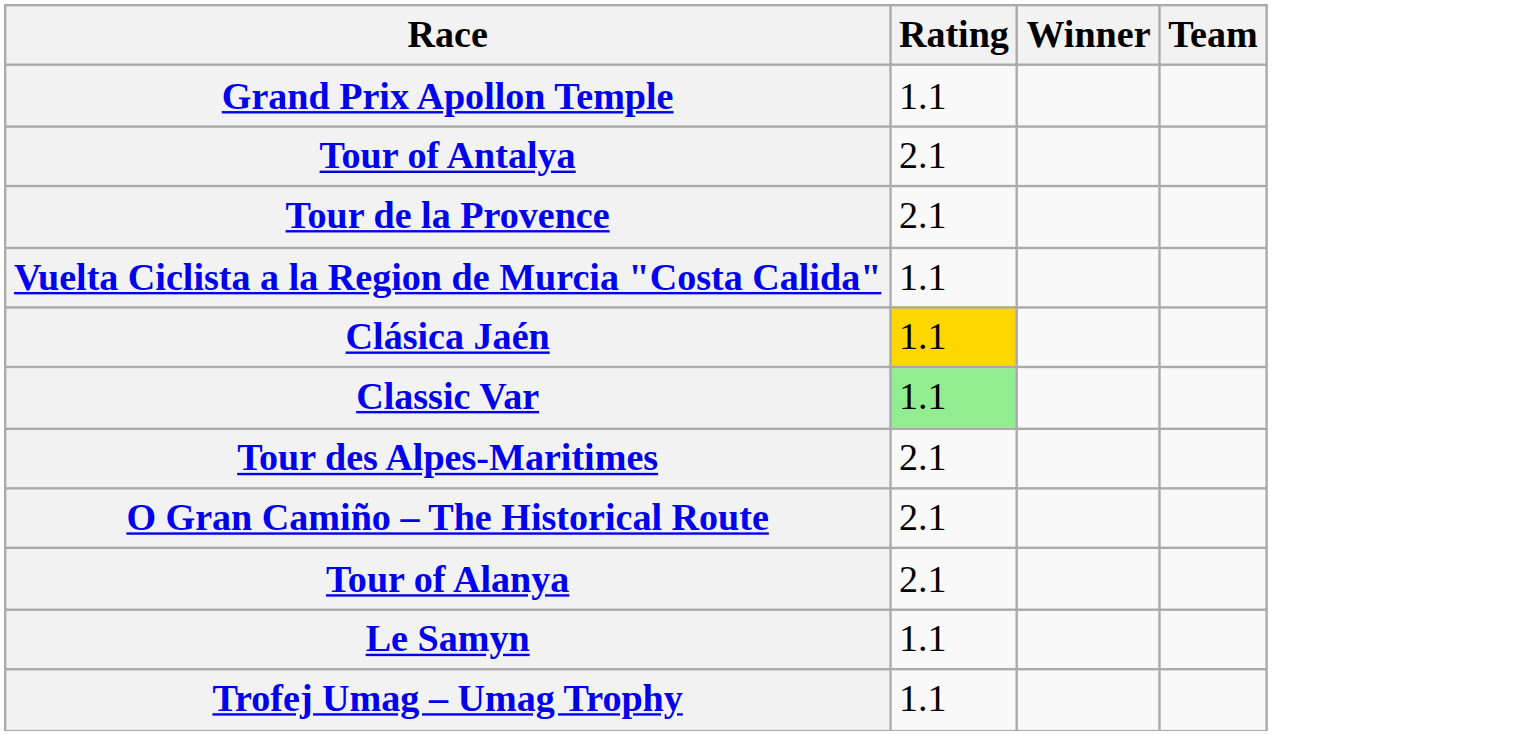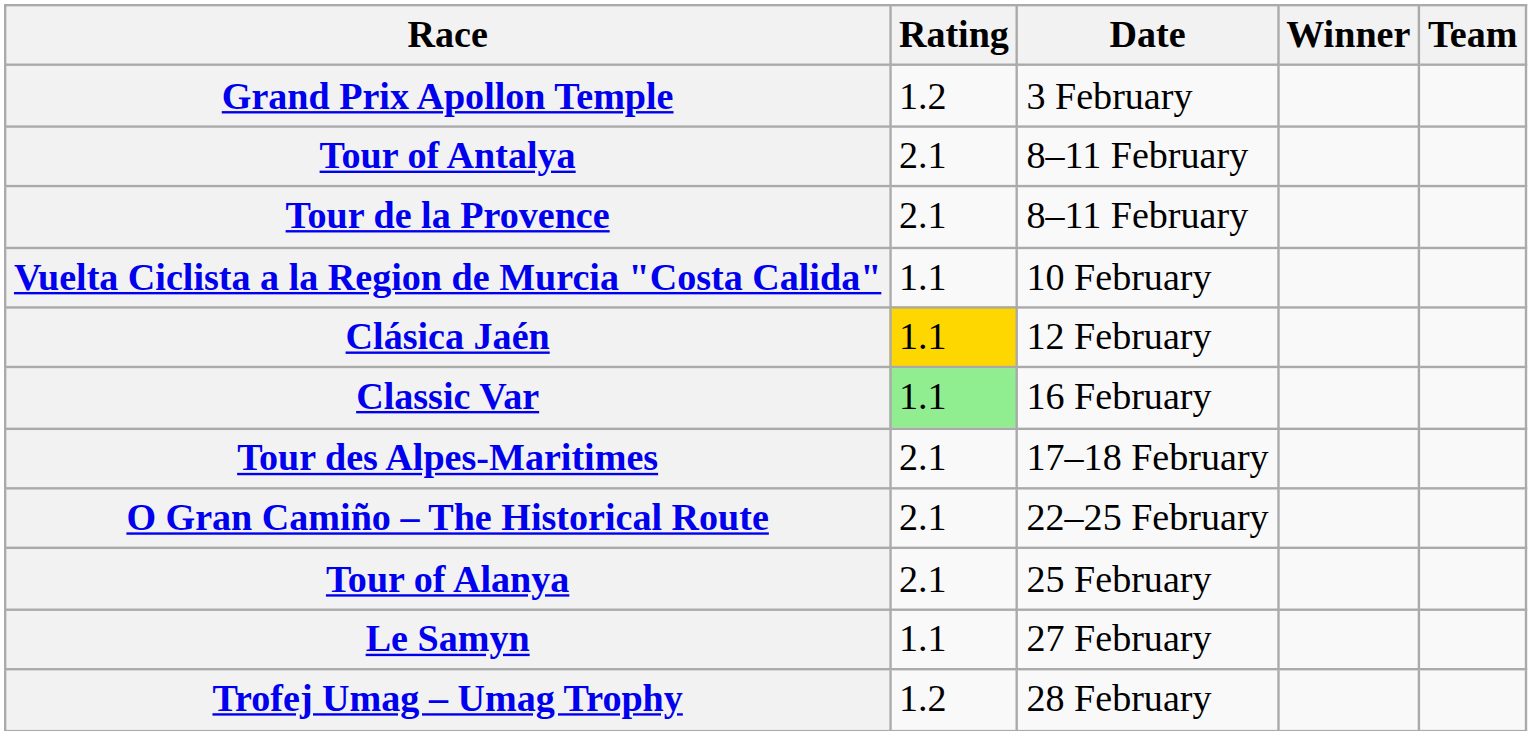+ column: Date | 3 February | 8–11 February | 8–11 February | 10 February | 12 February | 16 February | 17–18 February | 22–25 February | 25 February | 27 February | 28 February
Grand Prix Apollon Temple | Rating: 1.1 -> 1.2
Trofej Umag – Umag Trophy | Rating: 1.1 -> 1.2
